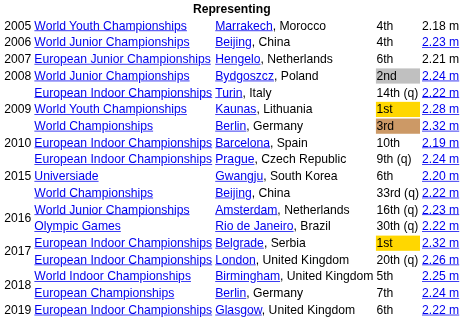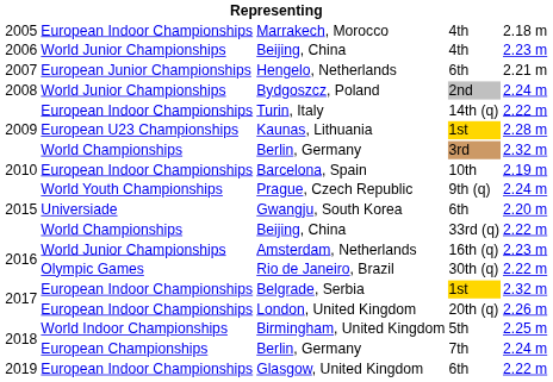Marrakech, Morocco | column 2: World Youth Championships -> European Indoor Championships
Kaunas, Lithuania | column 2: World Youth Championships -> European U23 Championships
Prague, Czech Republic | column 2: European Indoor Championships -> World Youth Championships
